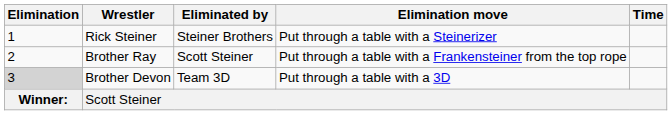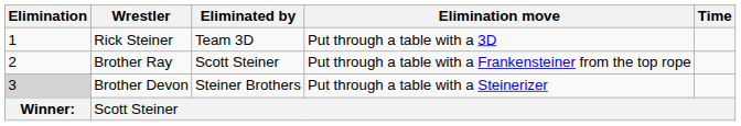Rick Steiner | Eliminated by: Steiner Brothers -> Team 3D
Rick Steiner | Elimination move: Put through a table with a Steinerizer -> Put through a table with a 3D
Brother Devon | Eliminated by: Team 3D -> Steiner Brothers
Brother Devon | Elimination move: Put through a table with a 3D -> Put through a table with a Steinerizer
